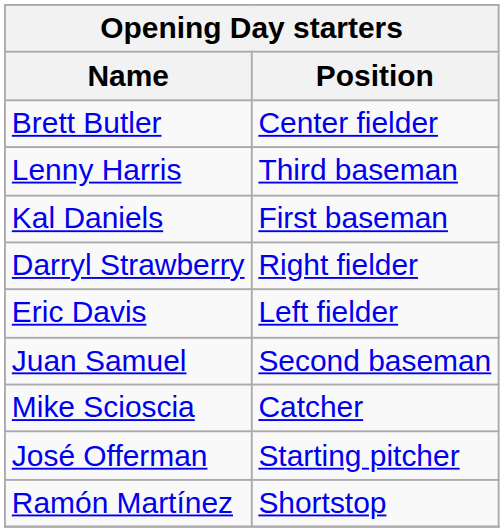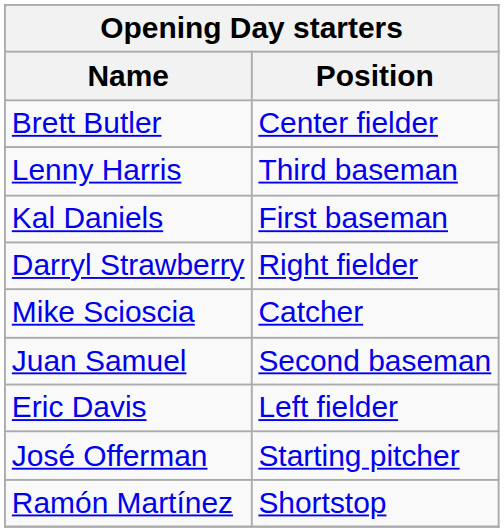rows swapped: Eric Davis <-> Mike Scioscia
